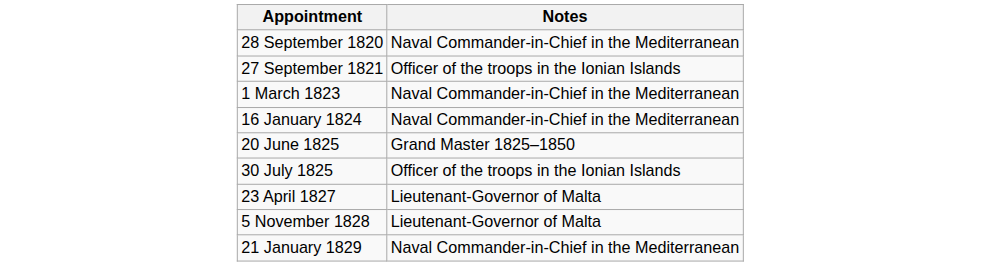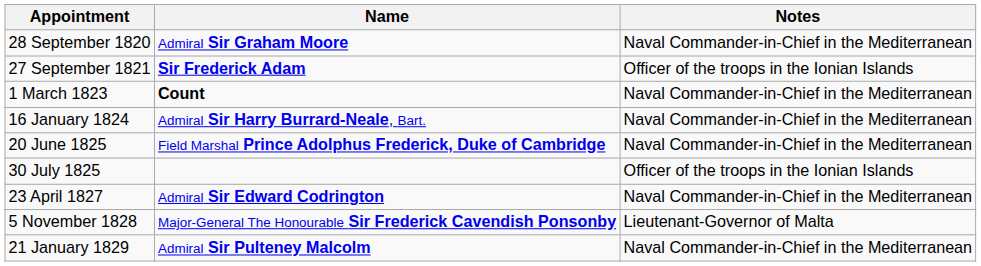+ column: Name | Admiral Sir Graham Moore | Sir Frederick Adam | Count | Admiral Sir Harry Burrard-Neale, Bart. | Field Marshal Prince Adolphus Frederick, Duke of Cambridge | Admiral Sir Edward Codrington | Major-General The Honourable Sir Frederick Cavendish Ponsonby | Admiral Sir Pulteney Malcolm
20 June 1825 | Notes: Grand Master 1825–1850 -> Naval Commander-in-Chief in the Mediterranean
23 April 1827 | Notes: Lieutenant-Governor of Malta -> Naval Commander-in-Chief in the Mediterranean
